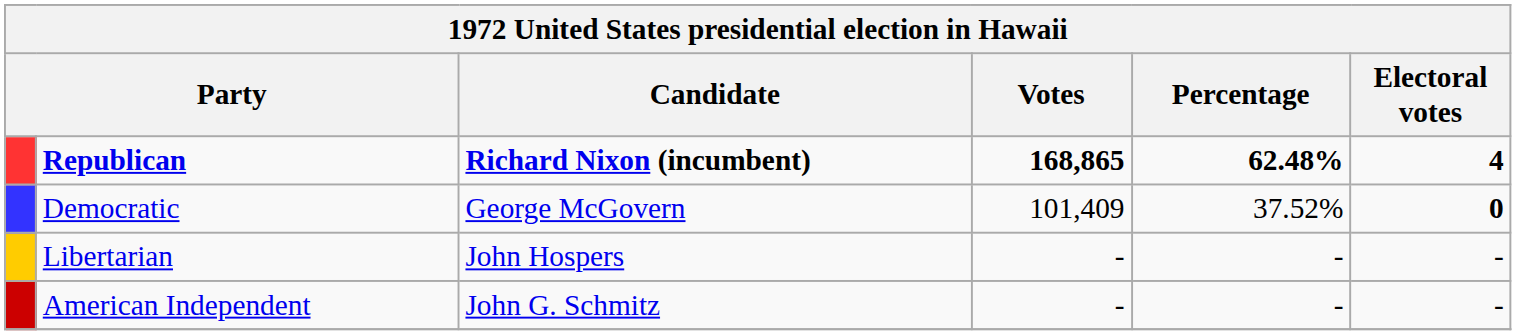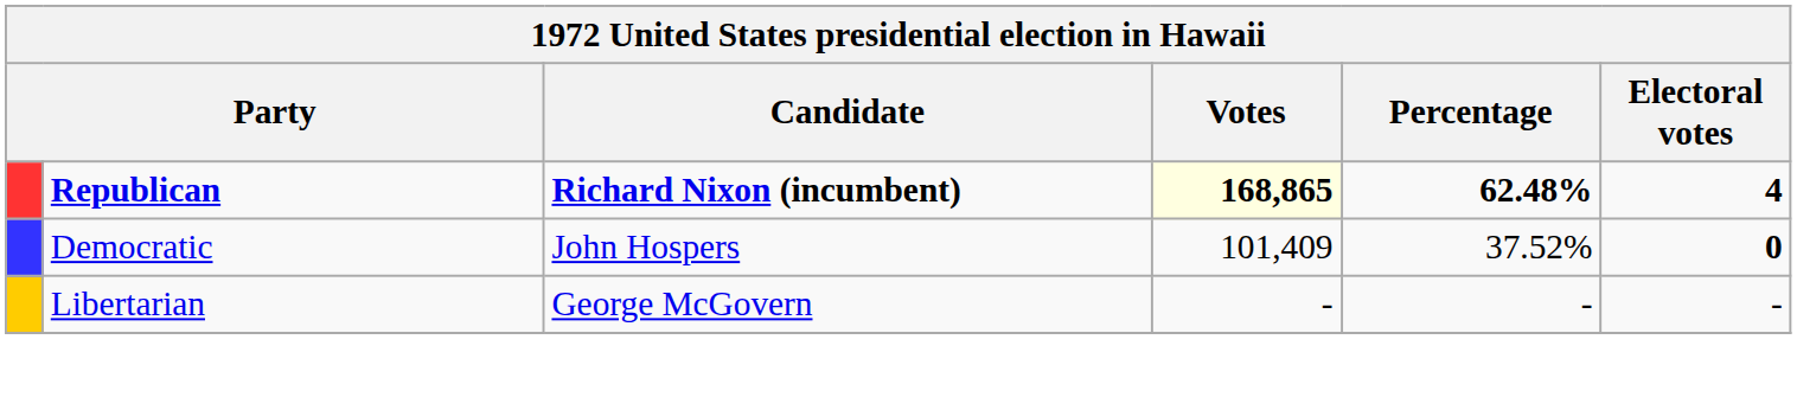Republican | Votes: no background -> lightyellow background
Democratic | Candidate: George McGovern -> John Hospers
Libertarian | Candidate: John Hospers -> George McGovern
- row: American Independent | John G. Schmitz | - | - | -
